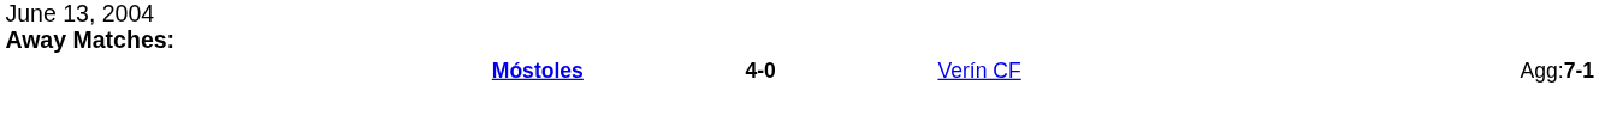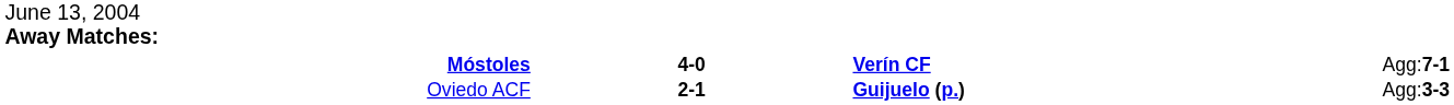Móstoles | column 3: normal -> bold
+ row: Oviedo ACF | 2-1 | Guijuelo (p.) | Agg:3-3
